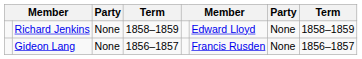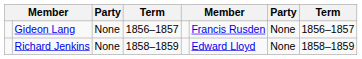rows swapped: Gideon Lang <-> Richard Jenkins
